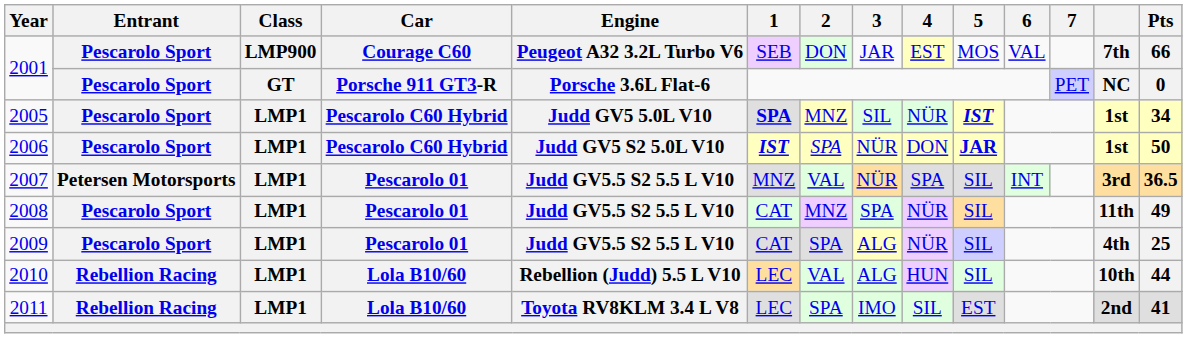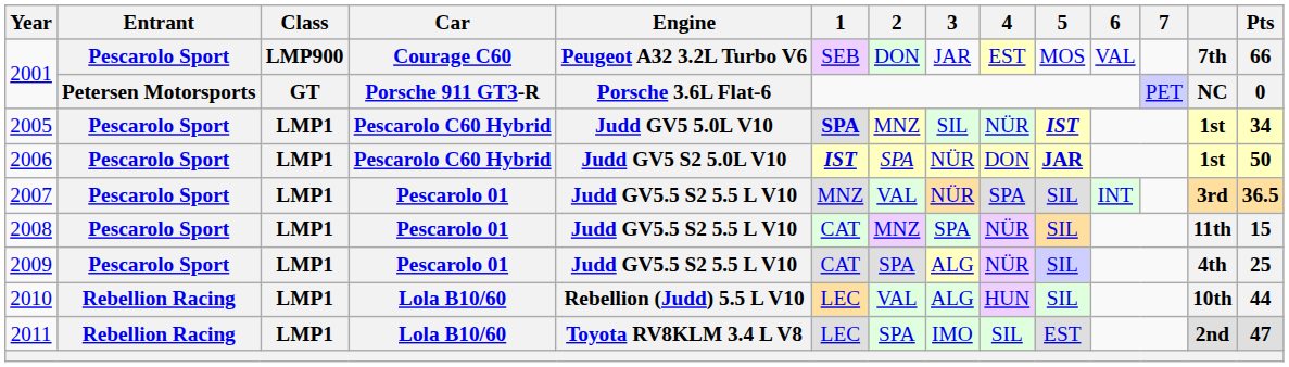2001 / Porsche 911 GT3-R | Entrant: Pescarolo Sport -> Petersen Motorsports
2007 | Entrant: Petersen Motorsports -> Pescarolo Sport
2008 | Pts: 49 -> 15
2011 | Pts: 41 -> 47
